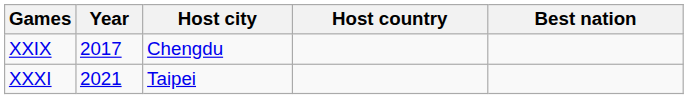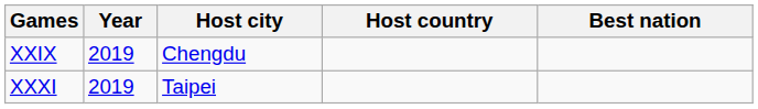XXIX | Year: 2017 -> 2019
XXXI | Year: 2021 -> 2019
